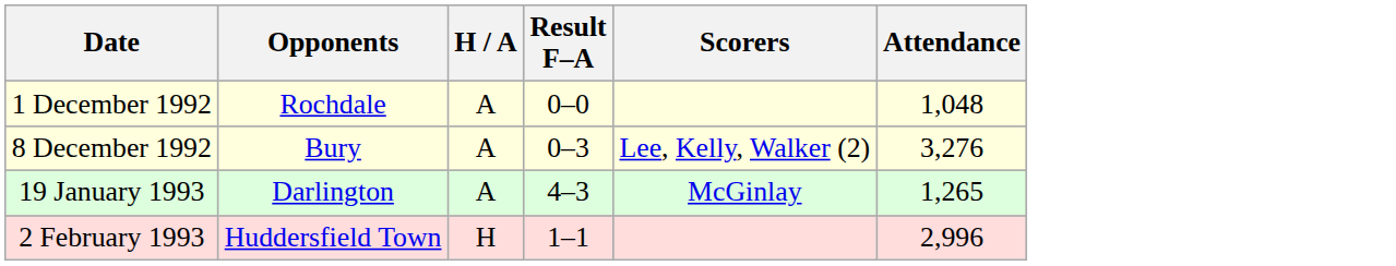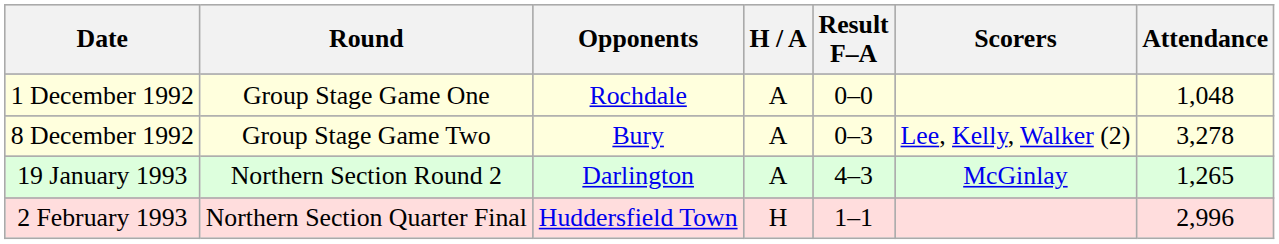+ column: Round | Group Stage Game One | Group Stage Game Two | Northern Section Round 2 | Northern Section Quarter Final
8 December 1992 | Attendance: 3,276 -> 3,278
